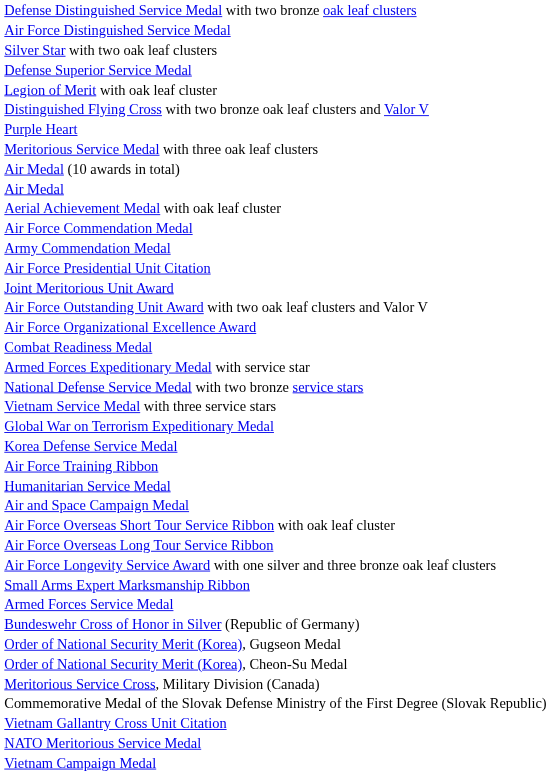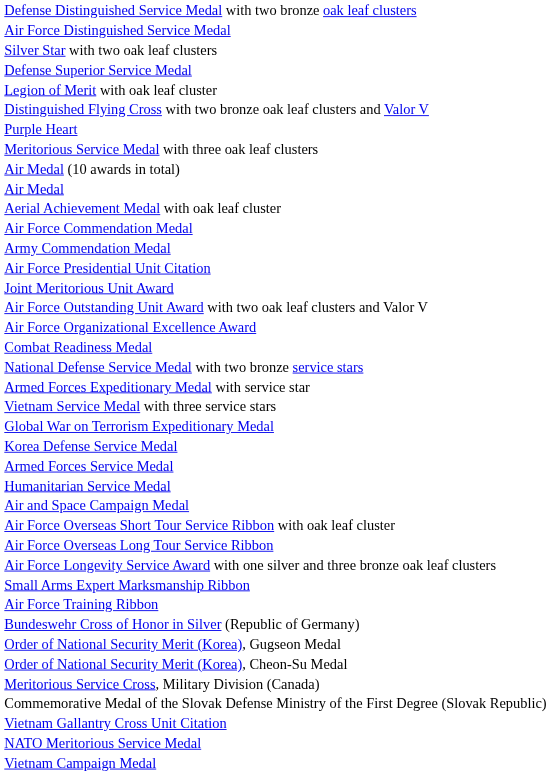rows swapped: National Defense Service Medal with two bronze service stars <-> Armed Forces Expeditionary Medal with service star
rows swapped: Armed Forces Service Medal <-> Air Force Training Ribbon
